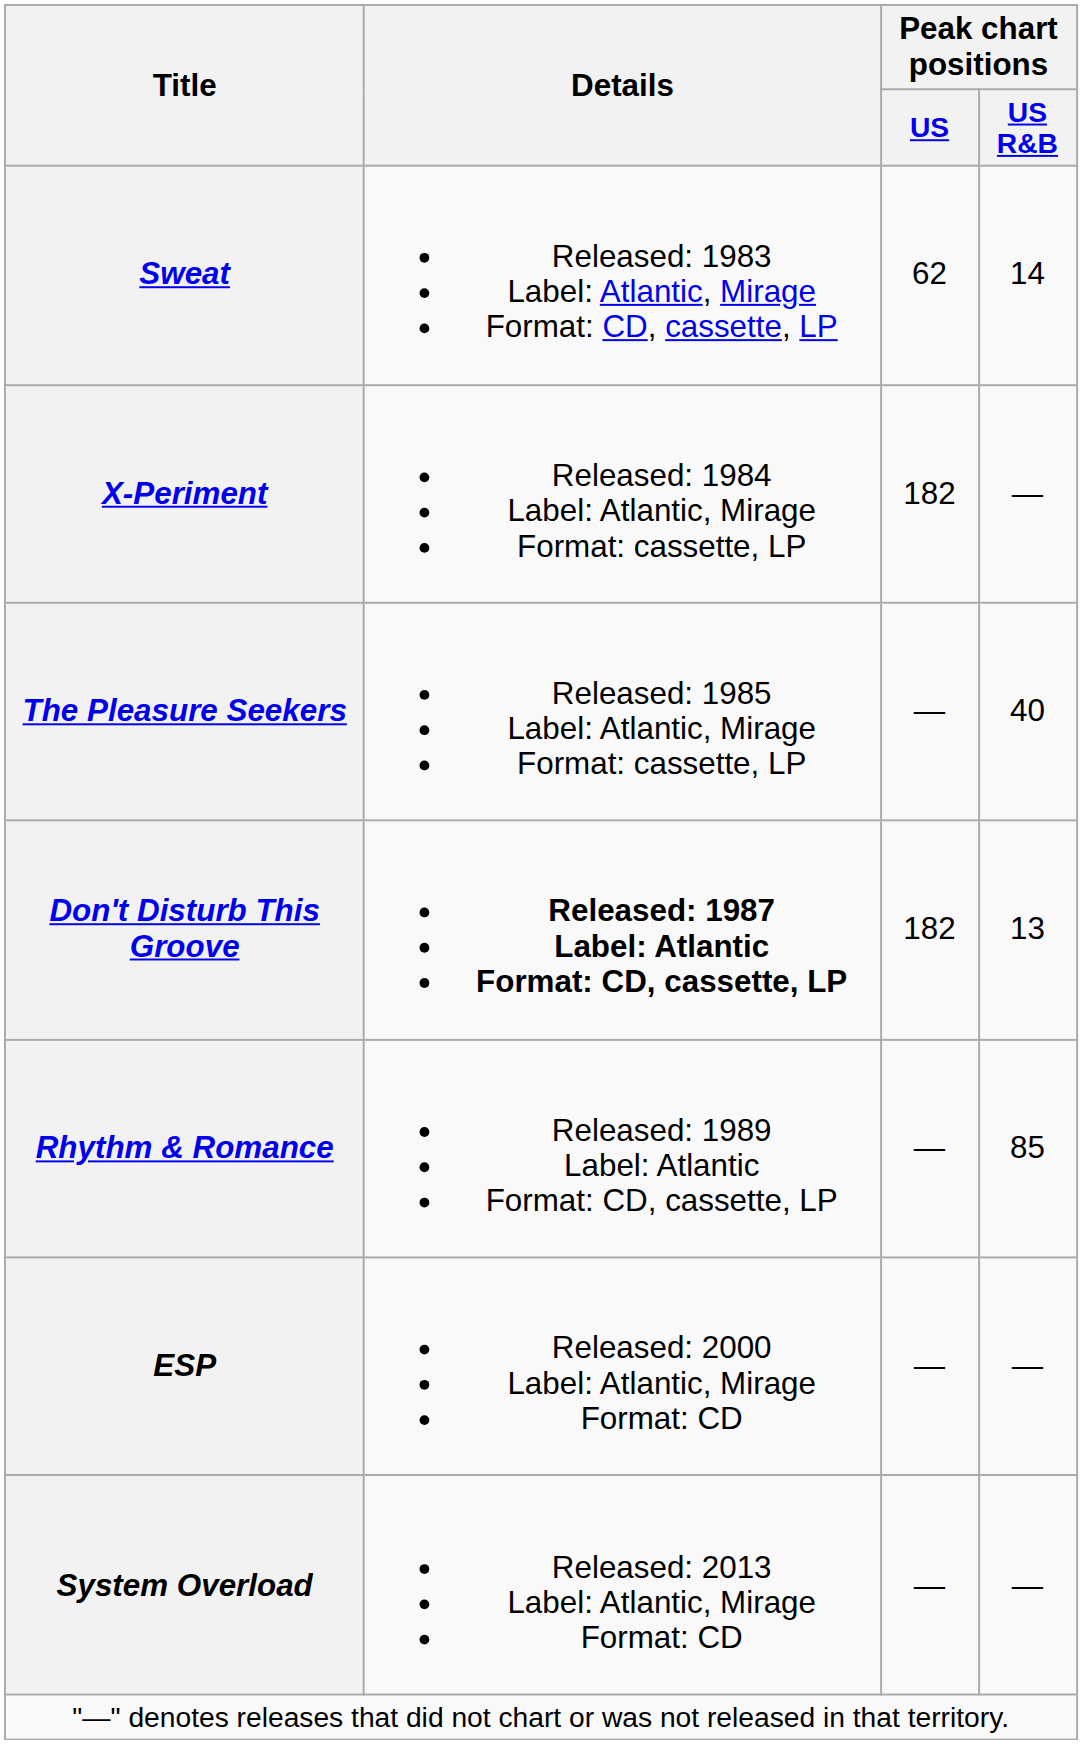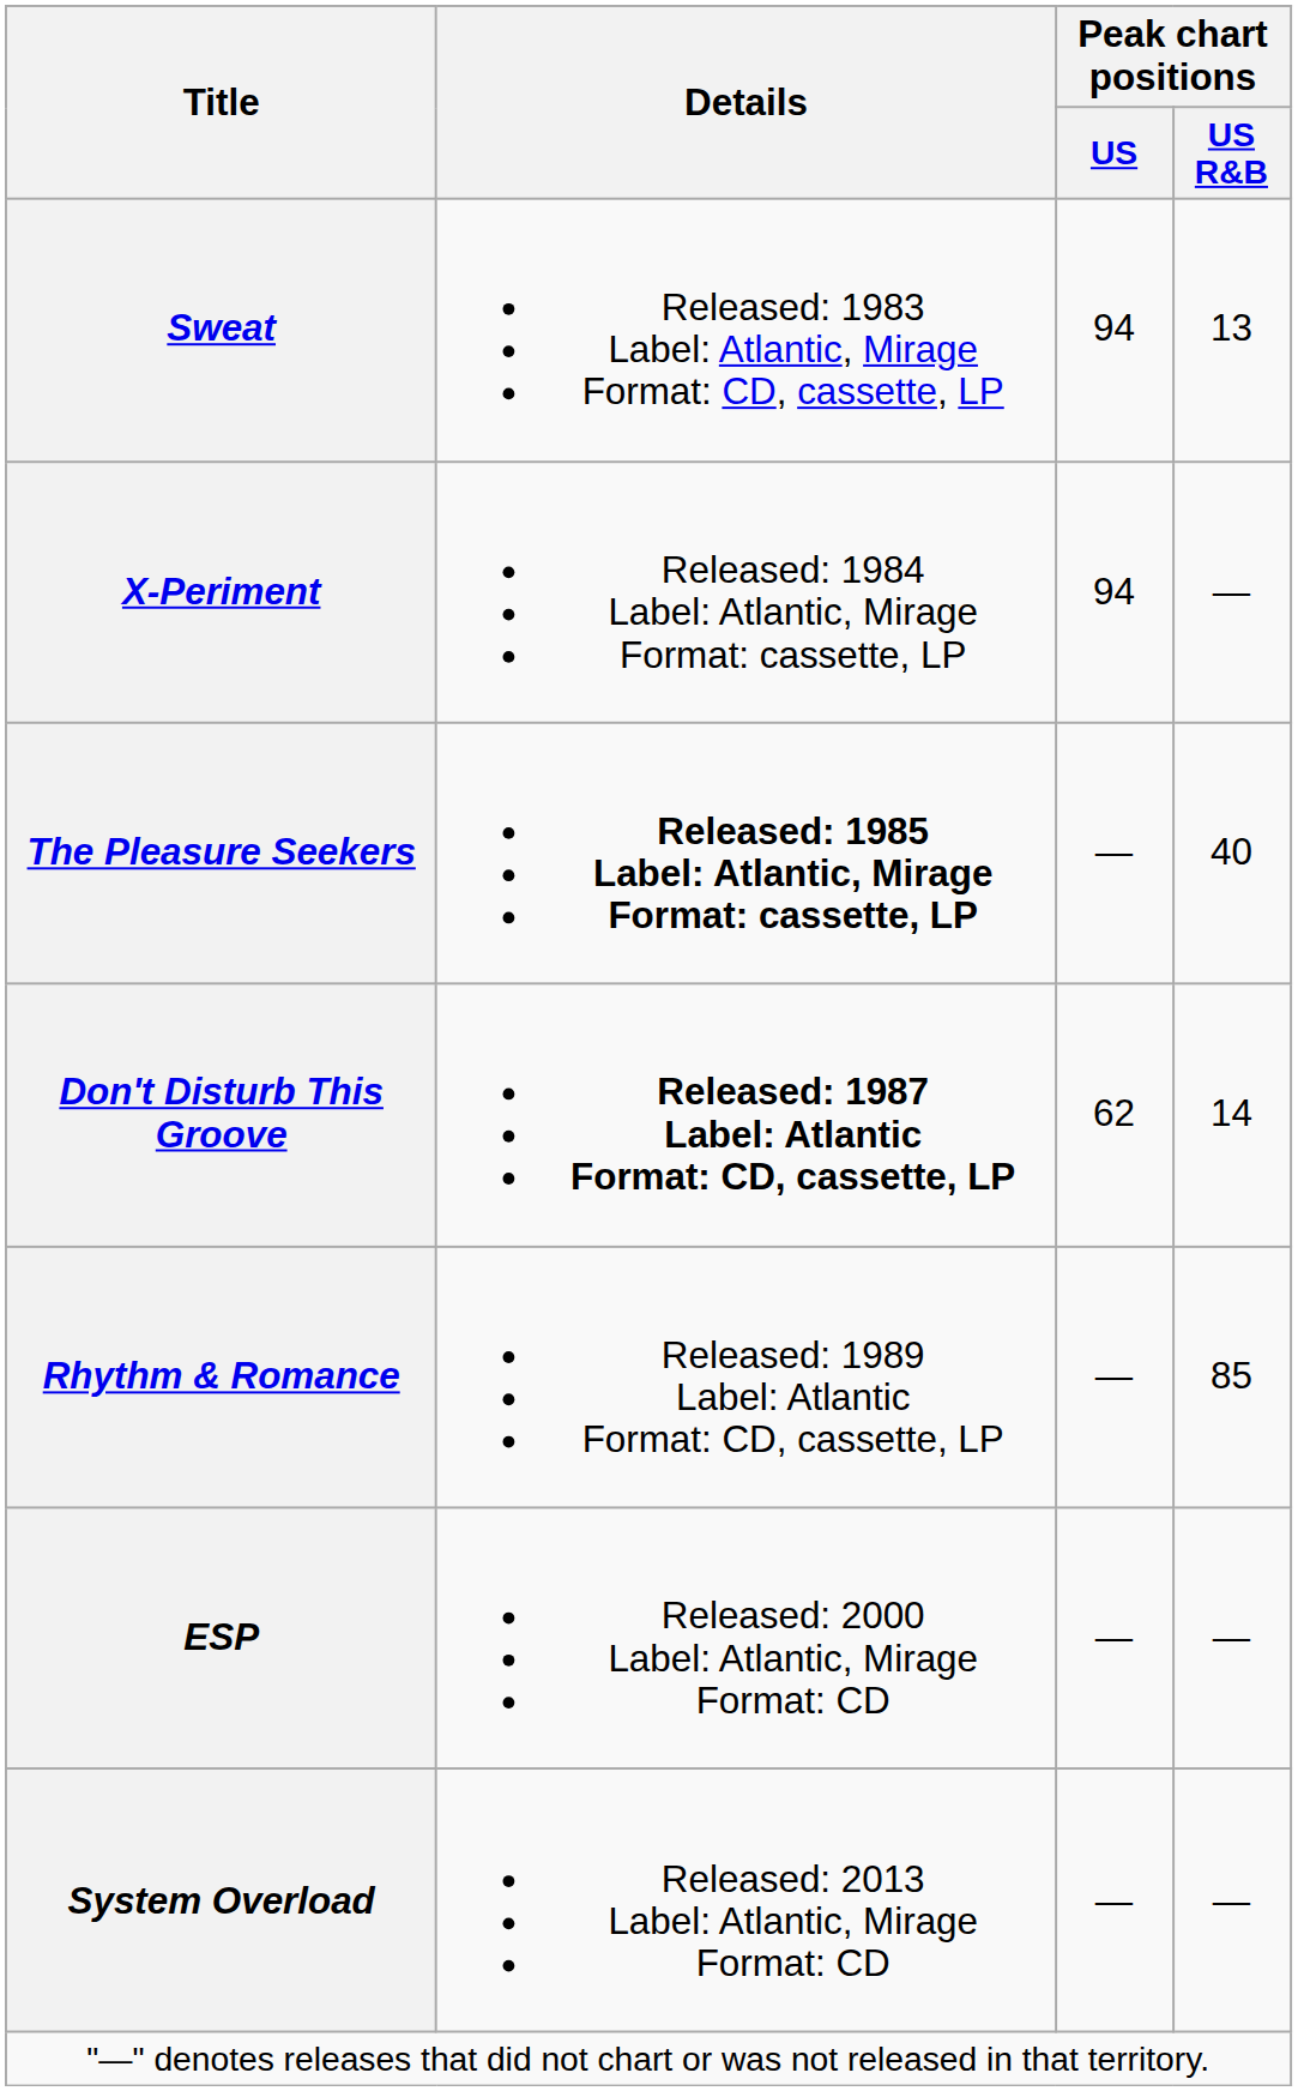Sweat | Peak chart positions / US: 62 -> 94
Sweat | Peak chart positions / US R&B: 14 -> 13
X-Periment | Peak chart positions / US: 182 -> 94
The Pleasure Seekers | Details: normal -> bold
Don't Disturb This Groove | Peak chart positions / US: 182 -> 62
Don't Disturb This Groove | Peak chart positions / US R&B: 13 -> 14
